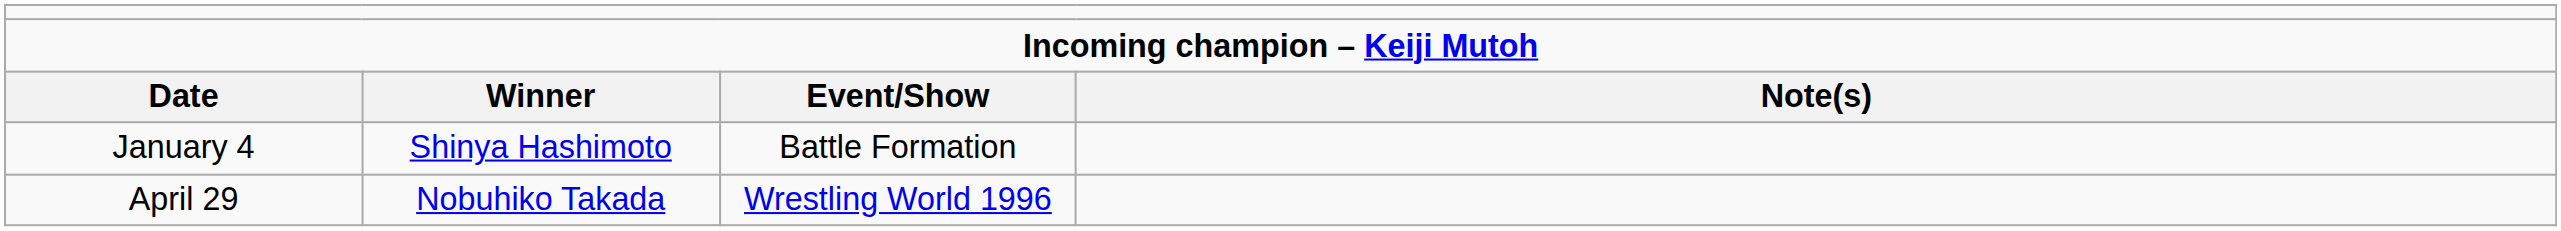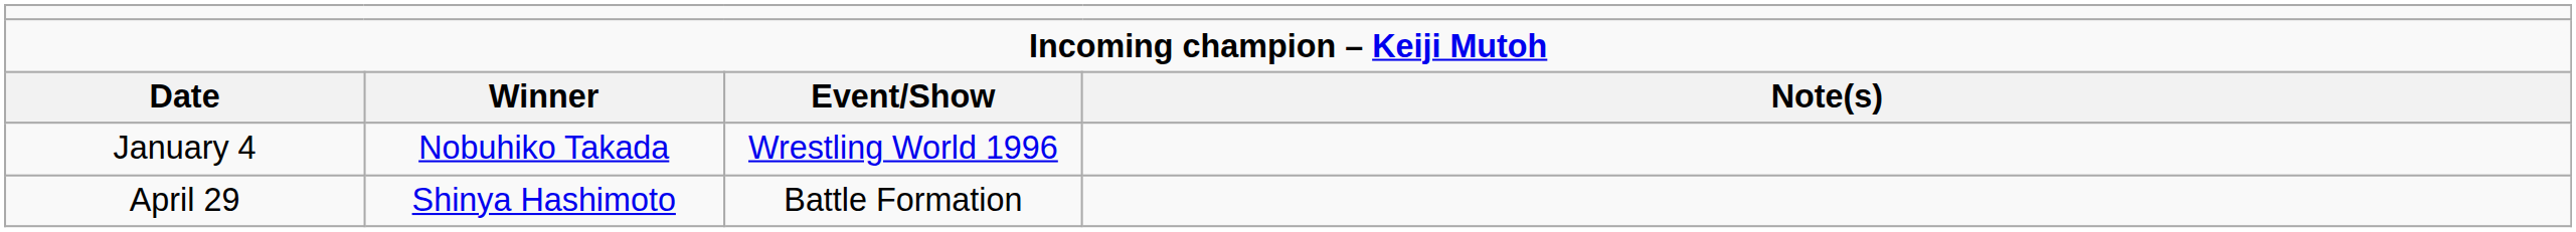January 4 | column 2: Shinya Hashimoto -> Nobuhiko Takada
January 4 | column 3: Battle Formation -> Wrestling World 1996
April 29 | column 2: Nobuhiko Takada -> Shinya Hashimoto
April 29 | column 3: Wrestling World 1996 -> Battle Formation
